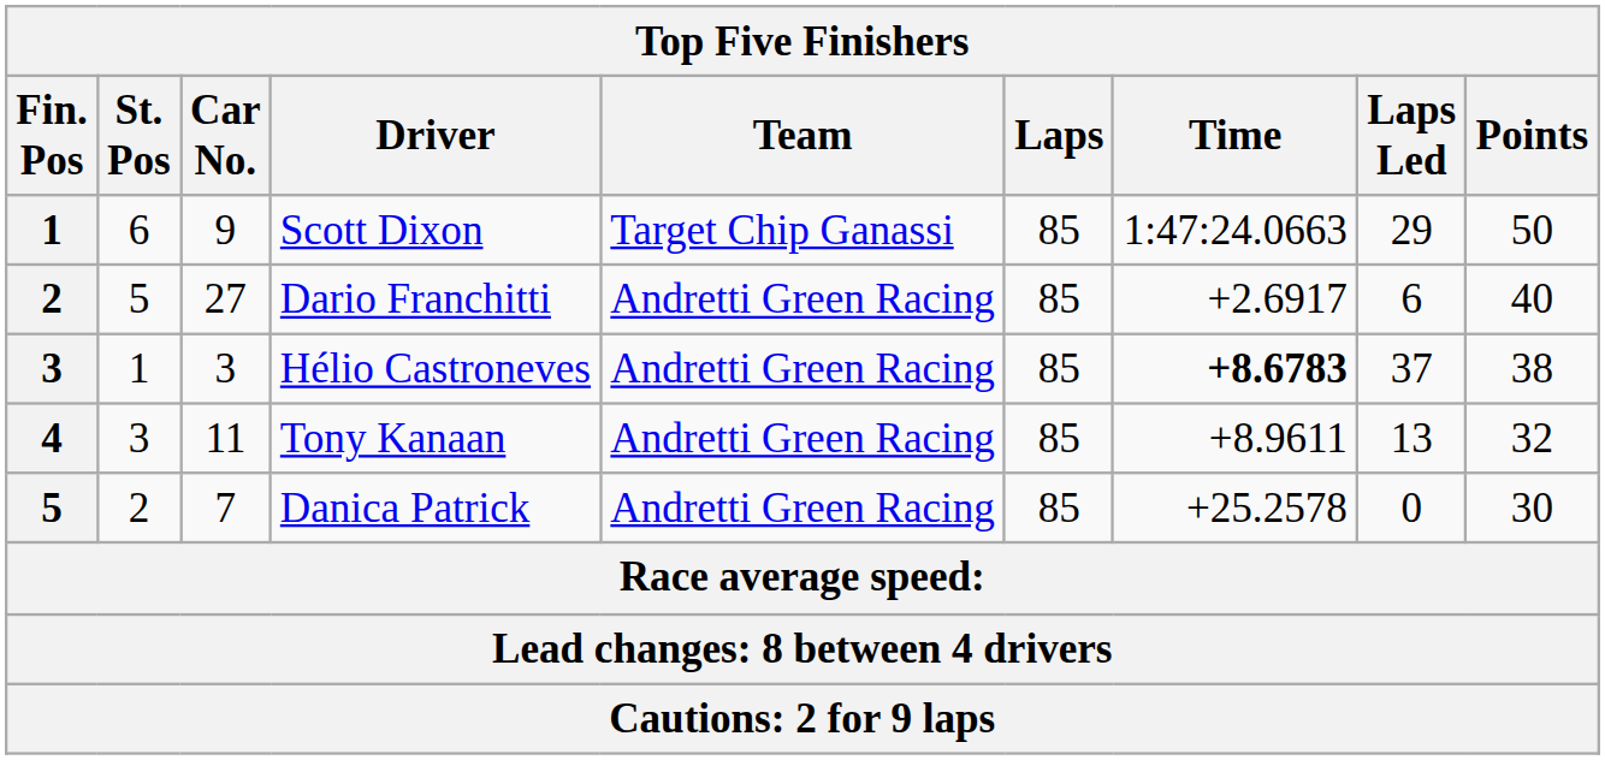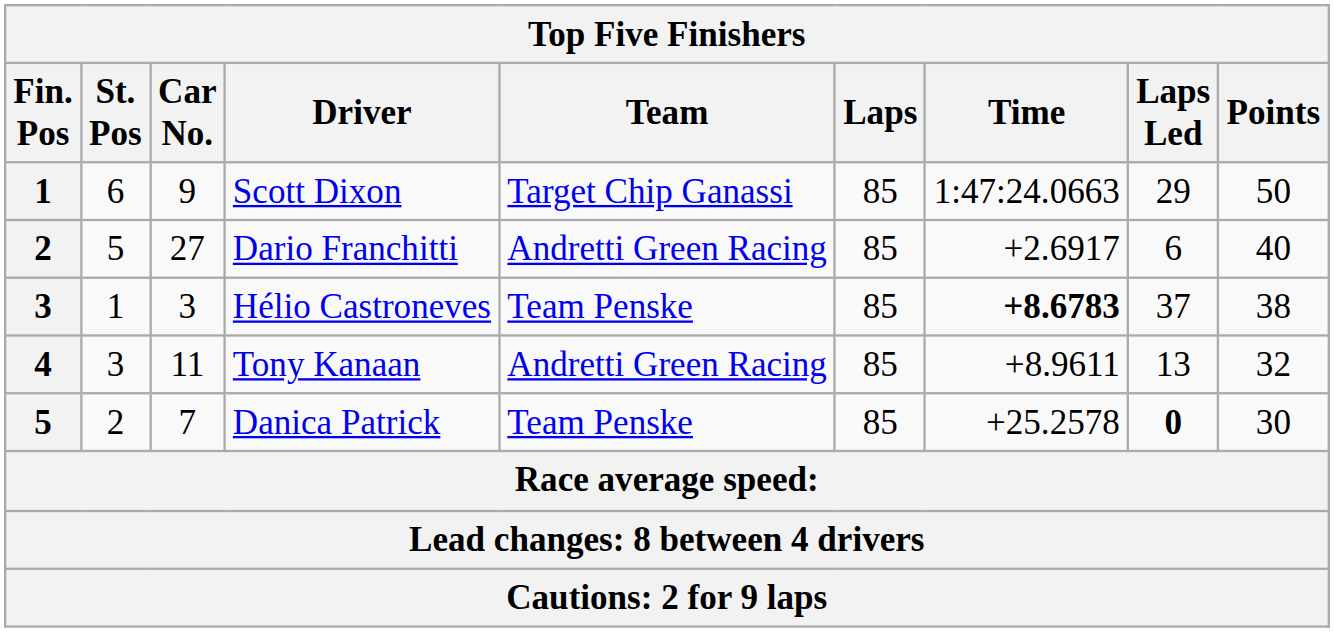Hélio Castroneves | Team: Andretti Green Racing -> Team Penske
Danica Patrick | Team: Andretti Green Racing -> Team Penske
Danica Patrick | Laps Led: normal -> bold
